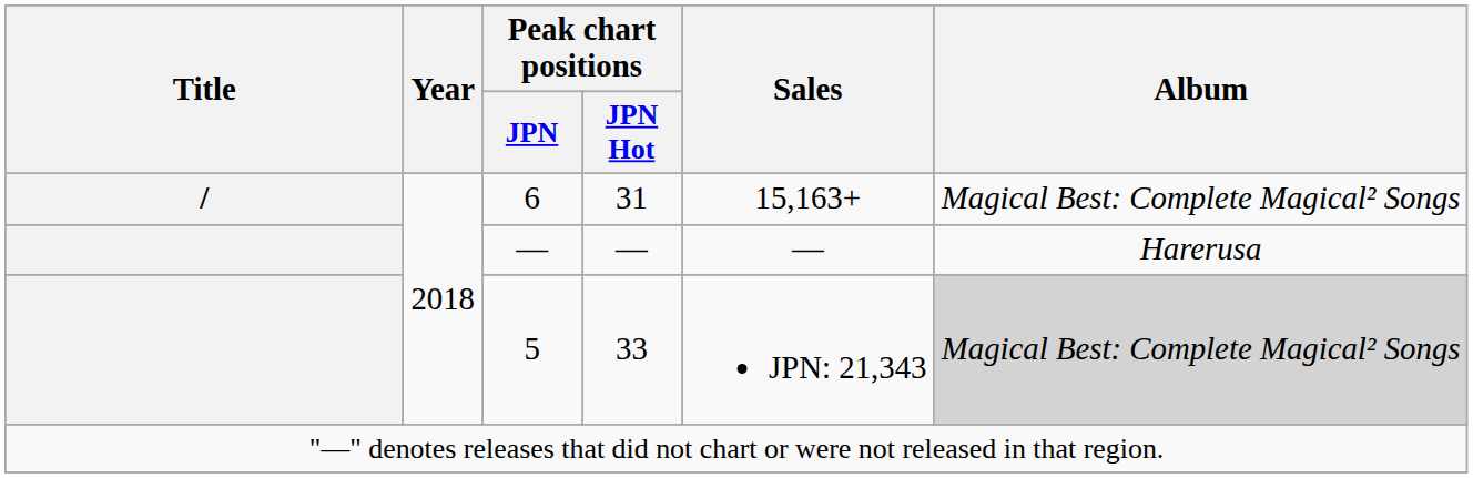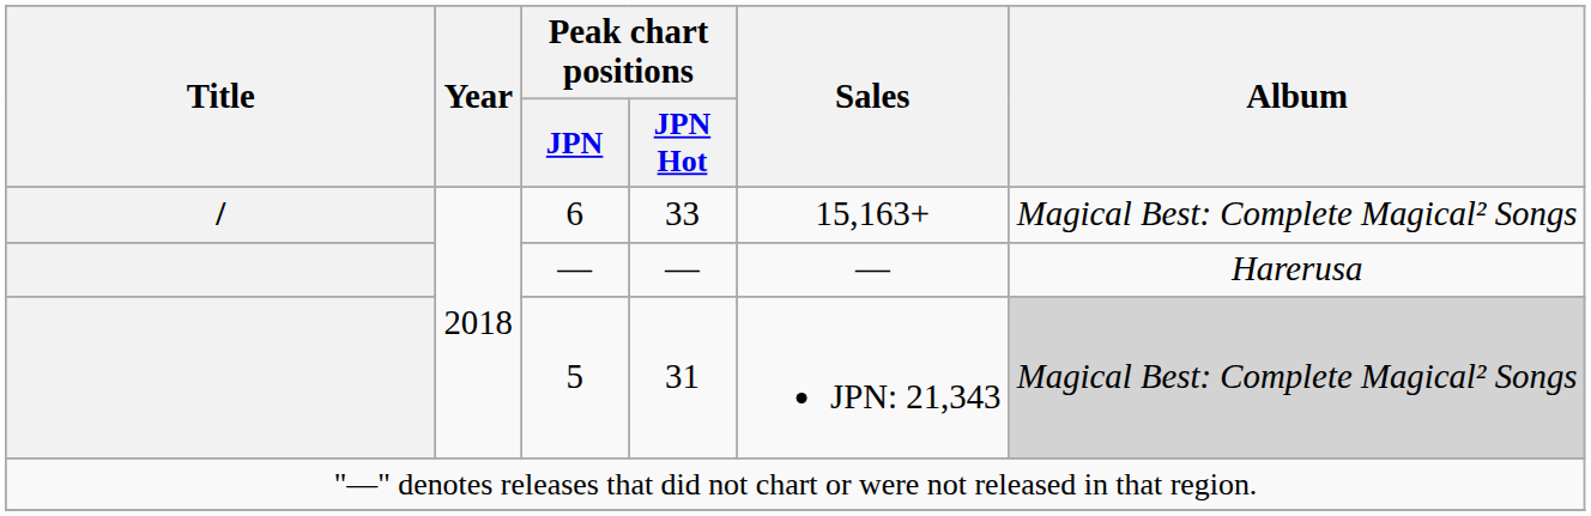6 | Peak chart positions / JPN Hot: 31 -> 33
5 | Peak chart positions / JPN Hot: 33 -> 31
